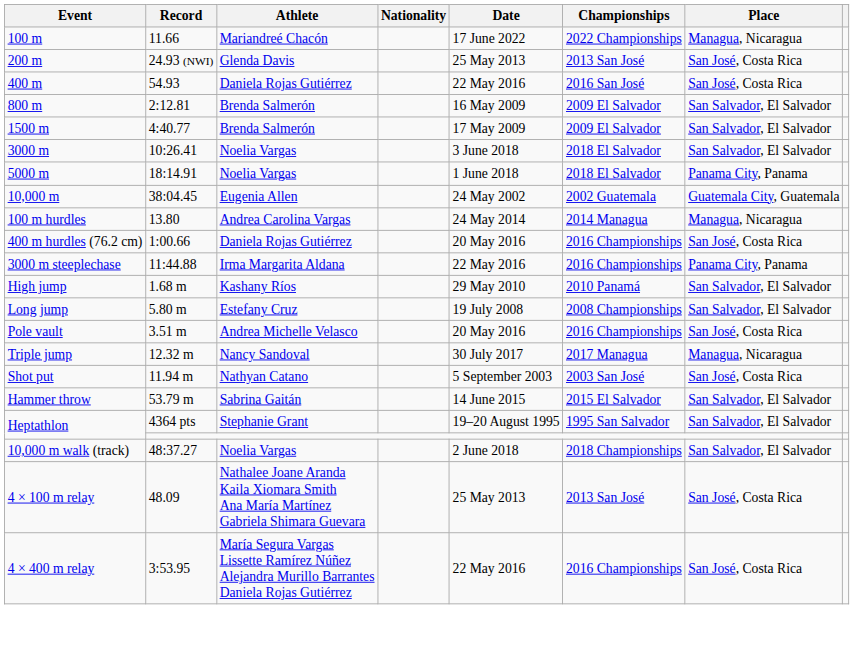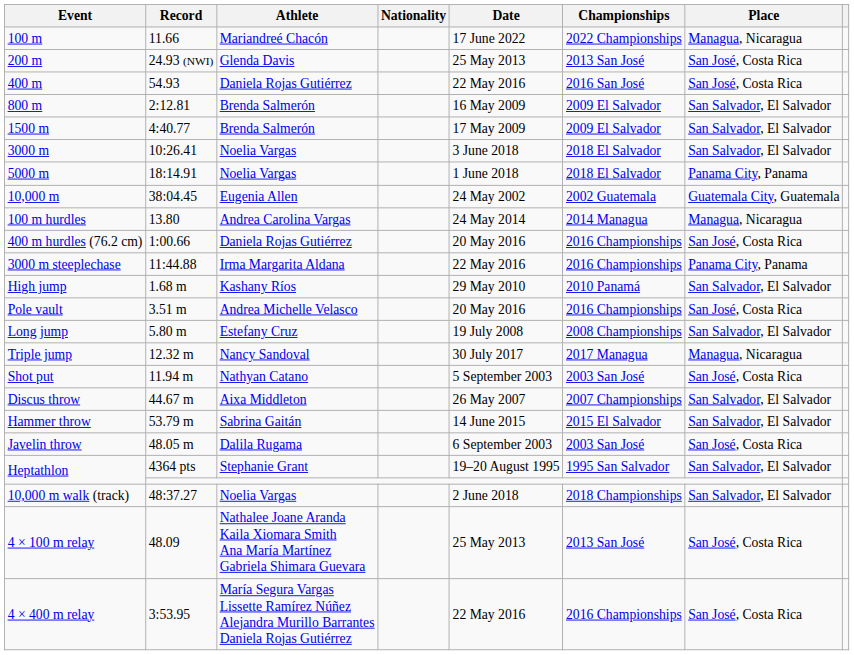rows swapped: Pole vault <-> Long jump
+ row: Discus throw | 44.67 m | Aixa Middleton | 26 May 2007 | 2007 Championships | San Salvador, El Salvador
+ row: Javelin throw | 48.05 m | Dalila Rugama | 6 September 2003 | 2003 San José | San José, Costa Rica
